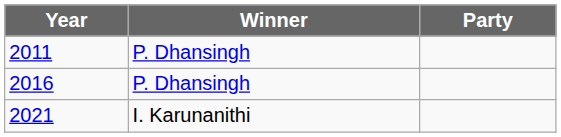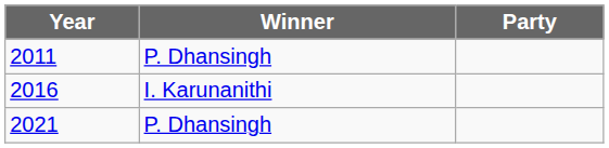2016 | Winner: P. Dhansingh -> I. Karunanithi
2021 | Winner: I. Karunanithi -> P. Dhansingh
